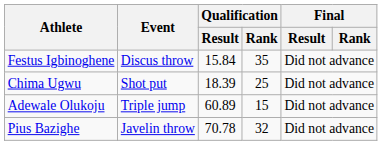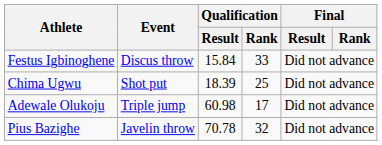Festus Igbinoghene | Qualification / Rank: 35 -> 33
Adewale Olukoju | Qualification / Result: 60.89 -> 60.98
Adewale Olukoju | Qualification / Rank: 15 -> 17
